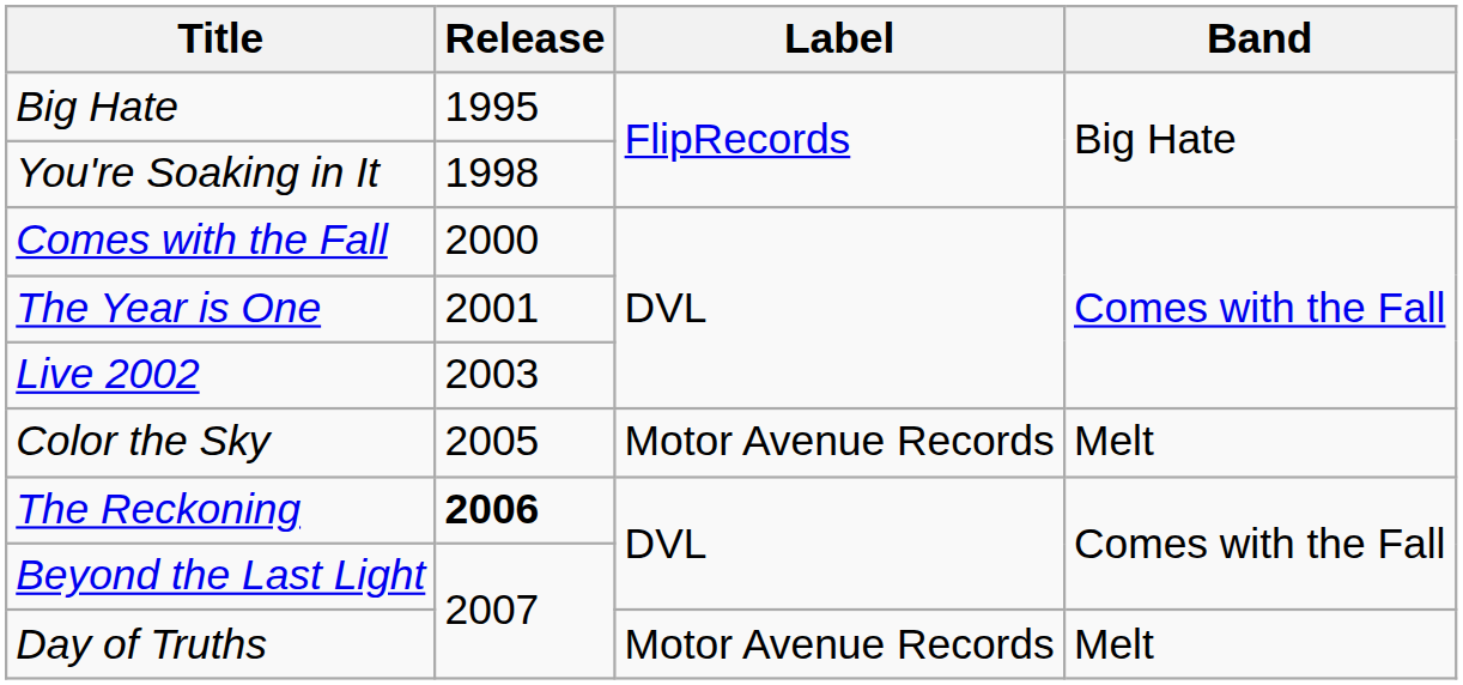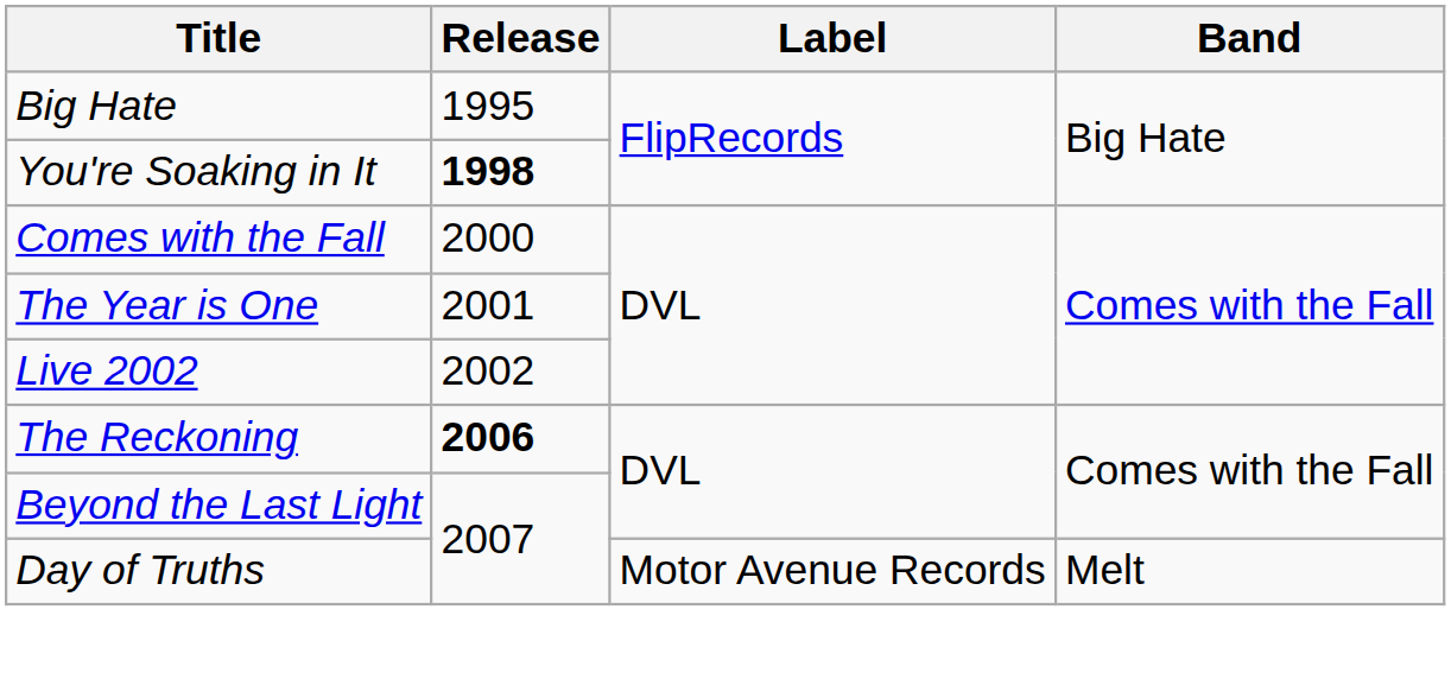You're Soaking in It | Release: normal -> bold
Live 2002 | Release: 2003 -> 2002
- row: Color the Sky | 2005 | Motor Avenue Records | Melt
